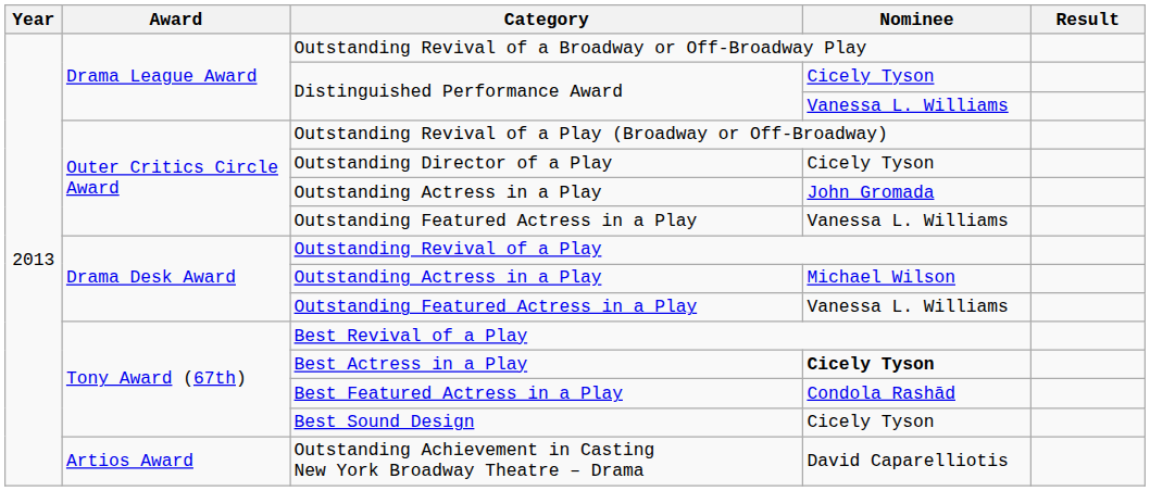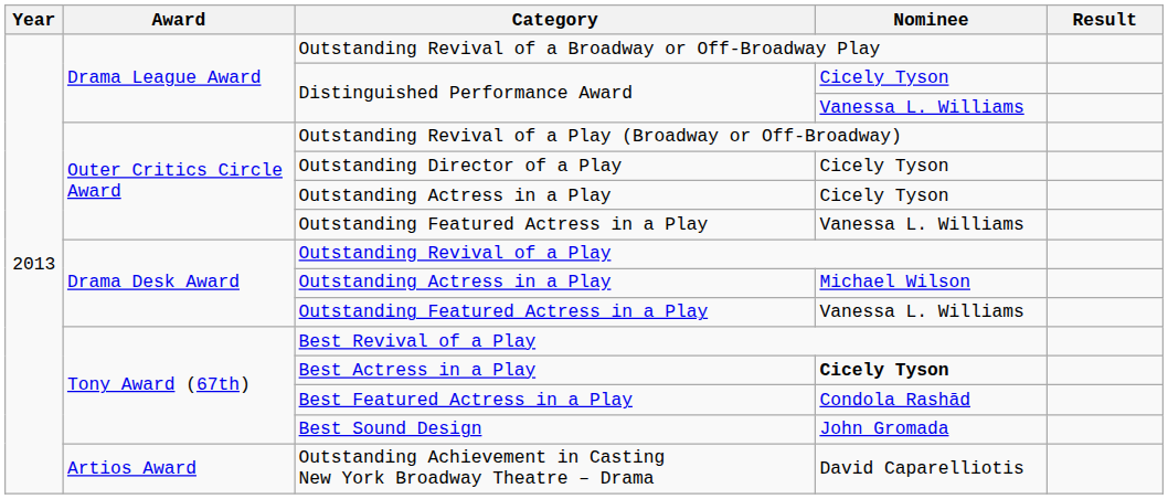Outer Critics Circle Award / Outstanding Actress in a Play | Nominee: John Gromada -> Cicely Tyson
Best Sound Design | Nominee: Cicely Tyson -> John Gromada
